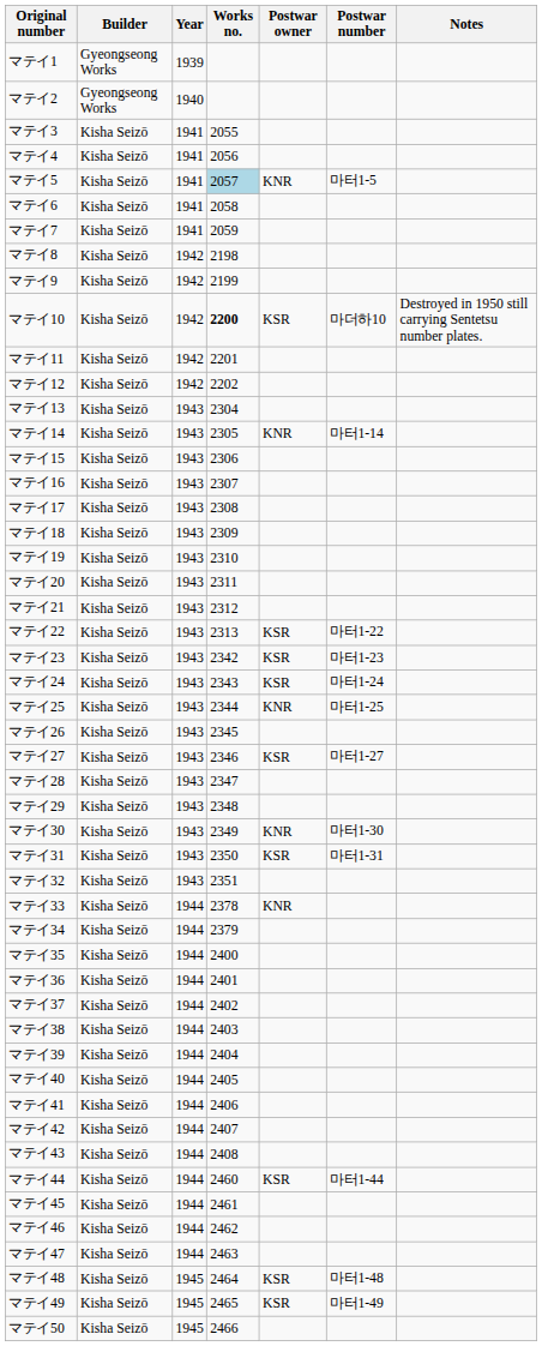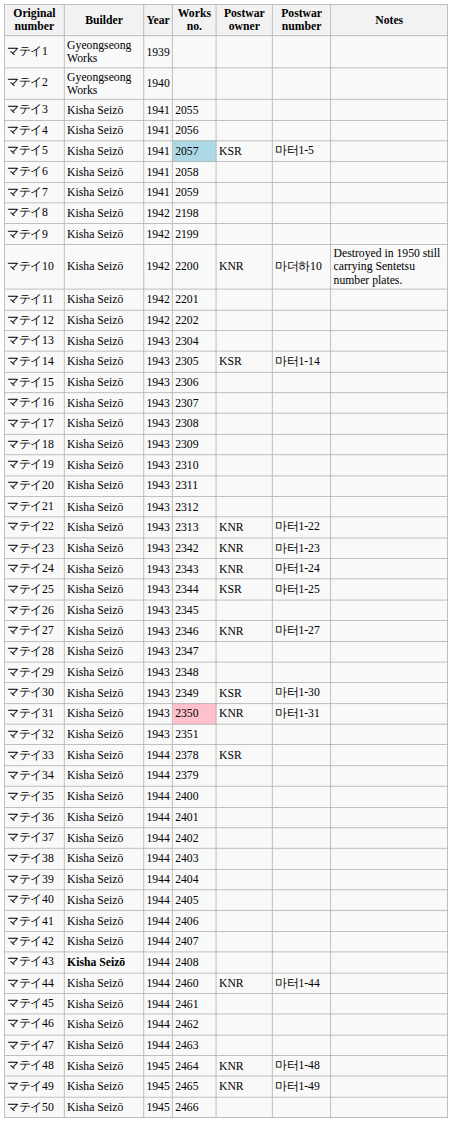マテイ5 | Postwar owner: KNR -> KSR
マテイ10 | Works no.: bold -> normal
マテイ10 | Postwar owner: KSR -> KNR
マテイ14 | Postwar owner: KNR -> KSR
マテイ22 | Postwar owner: KSR -> KNR
マテイ23 | Postwar owner: KSR -> KNR
マテイ24 | Postwar owner: KSR -> KNR
マテイ25 | Postwar owner: KNR -> KSR
マテイ27 | Postwar owner: KSR -> KNR
マテイ30 | Postwar owner: KNR -> KSR
マテイ31 | Works no.: no background -> pink background
マテイ31 | Postwar owner: KSR -> KNR
マテイ33 | Postwar owner: KNR -> KSR
マテイ43 | Builder: normal -> bold
マテイ44 | Postwar owner: KSR -> KNR
マテイ48 | Postwar owner: KSR -> KNR
マテイ49 | Postwar owner: KSR -> KNR
